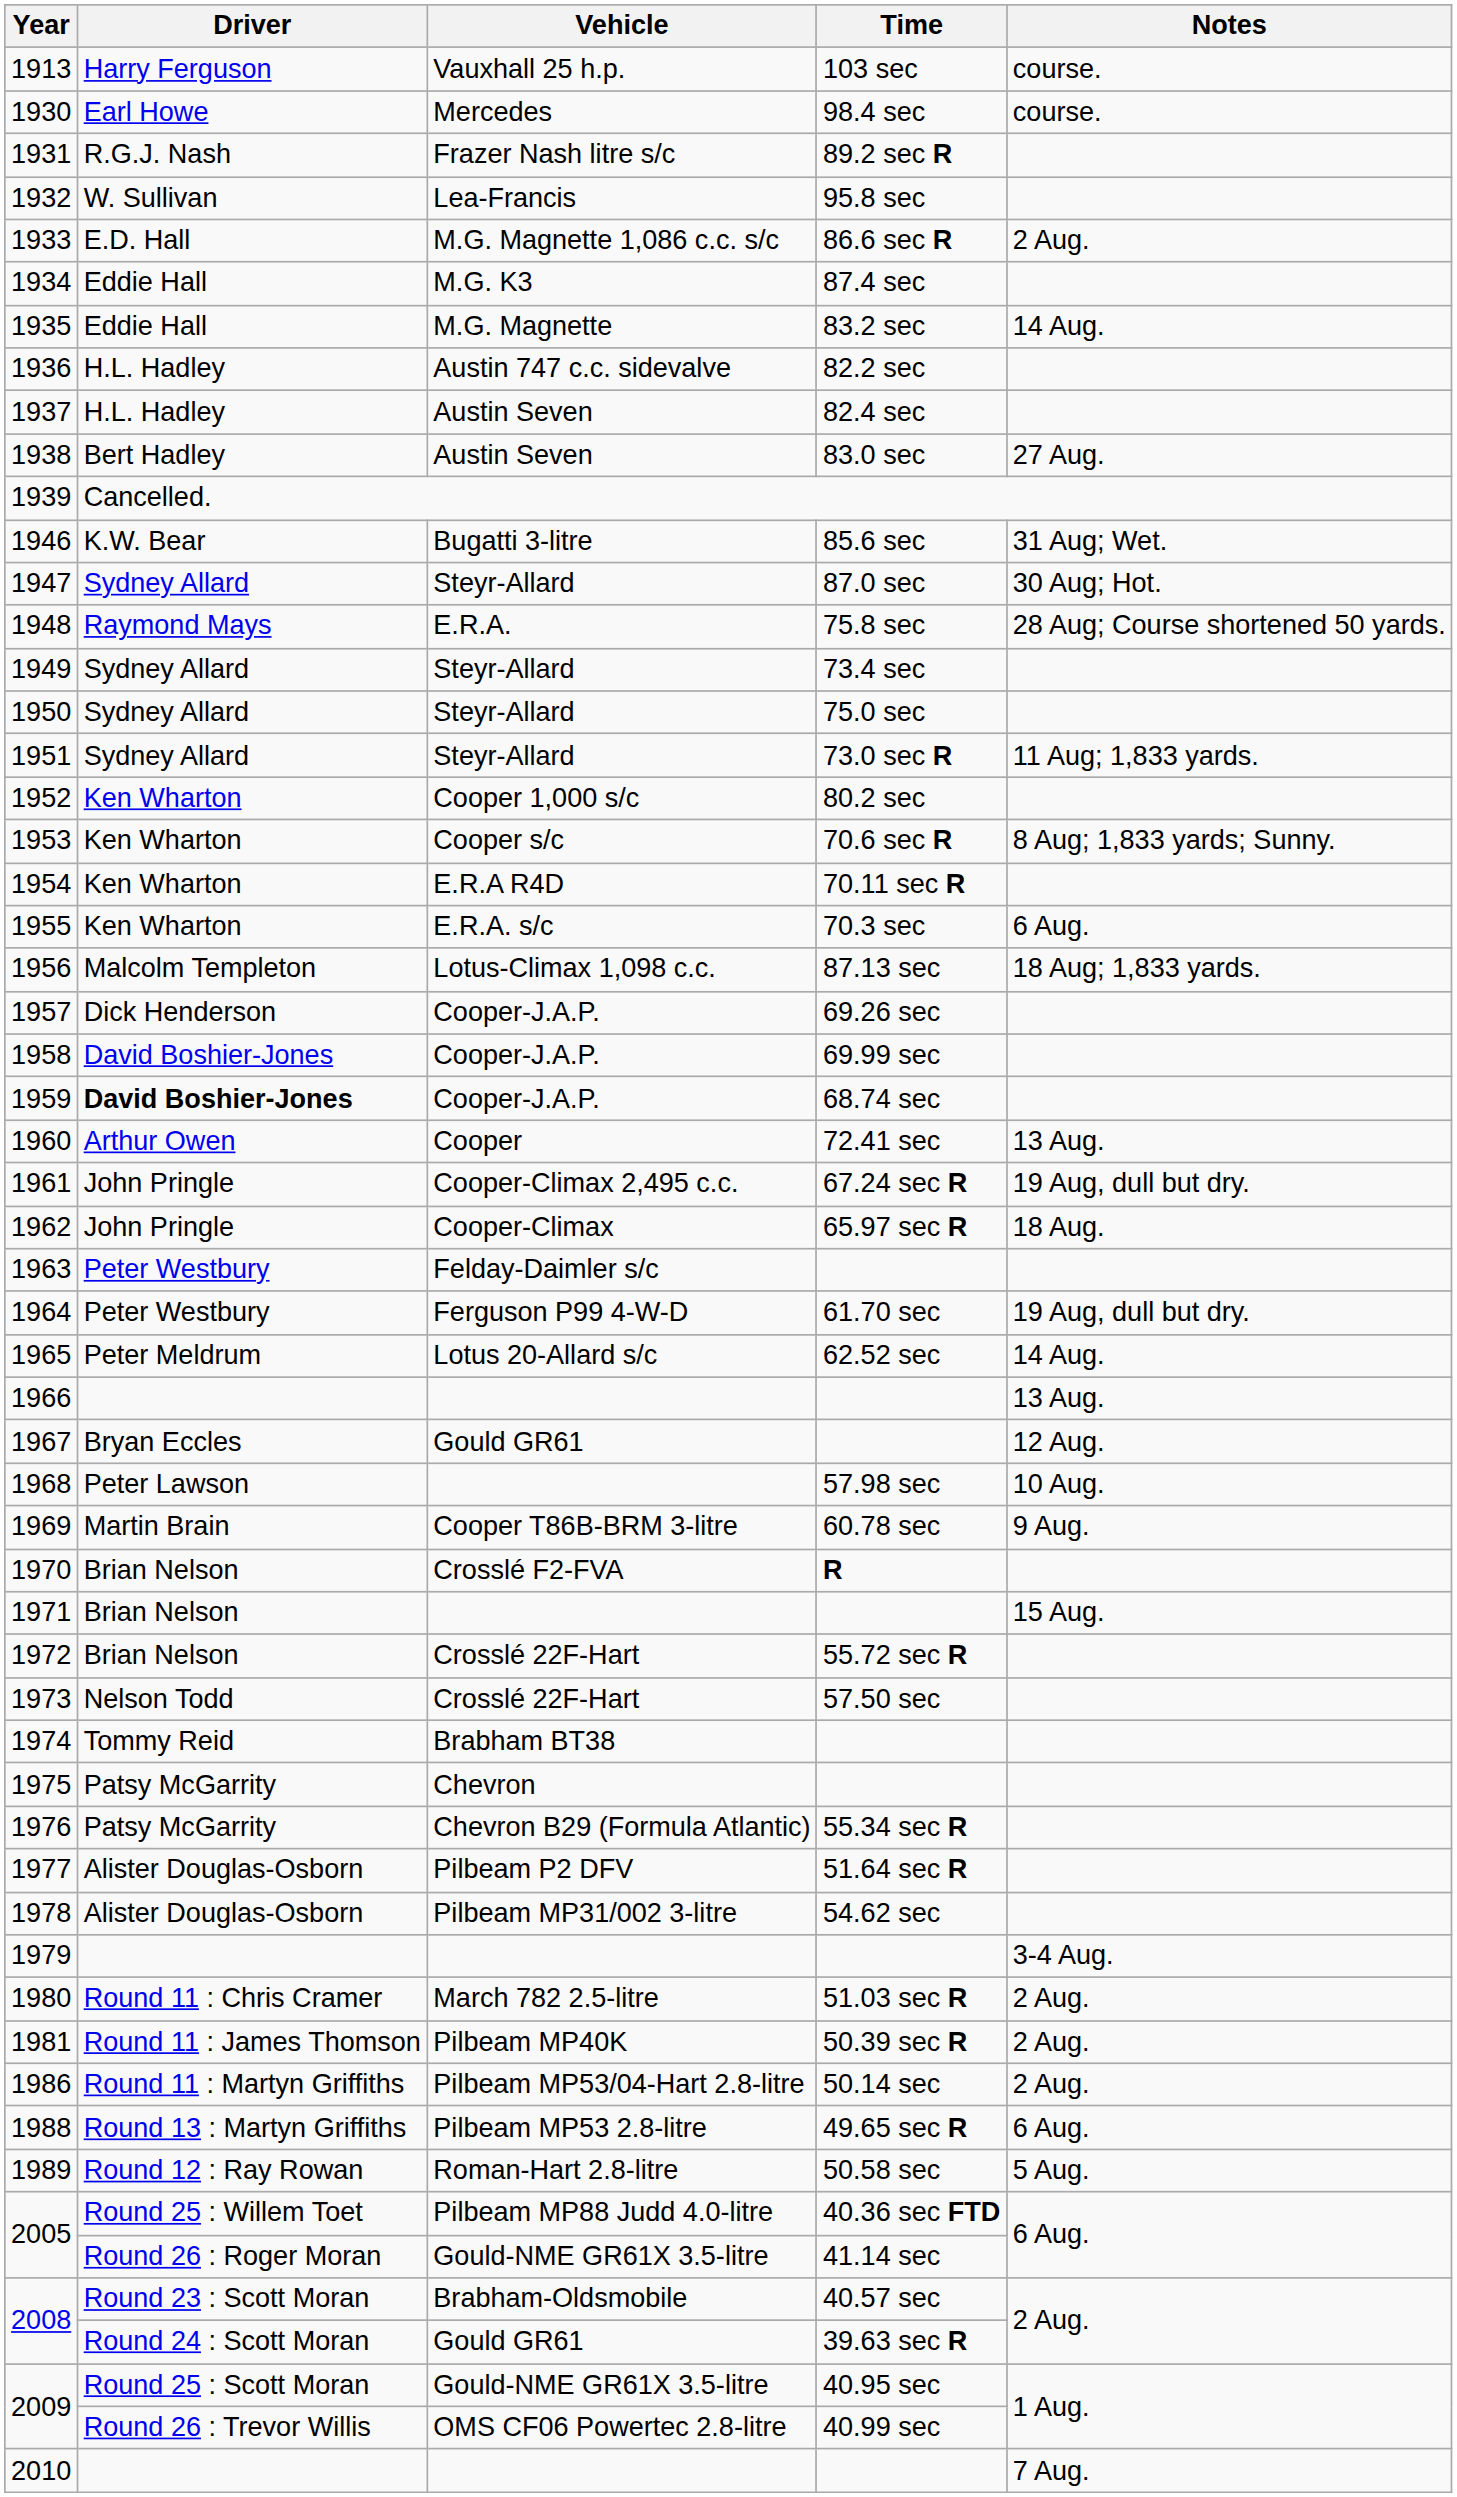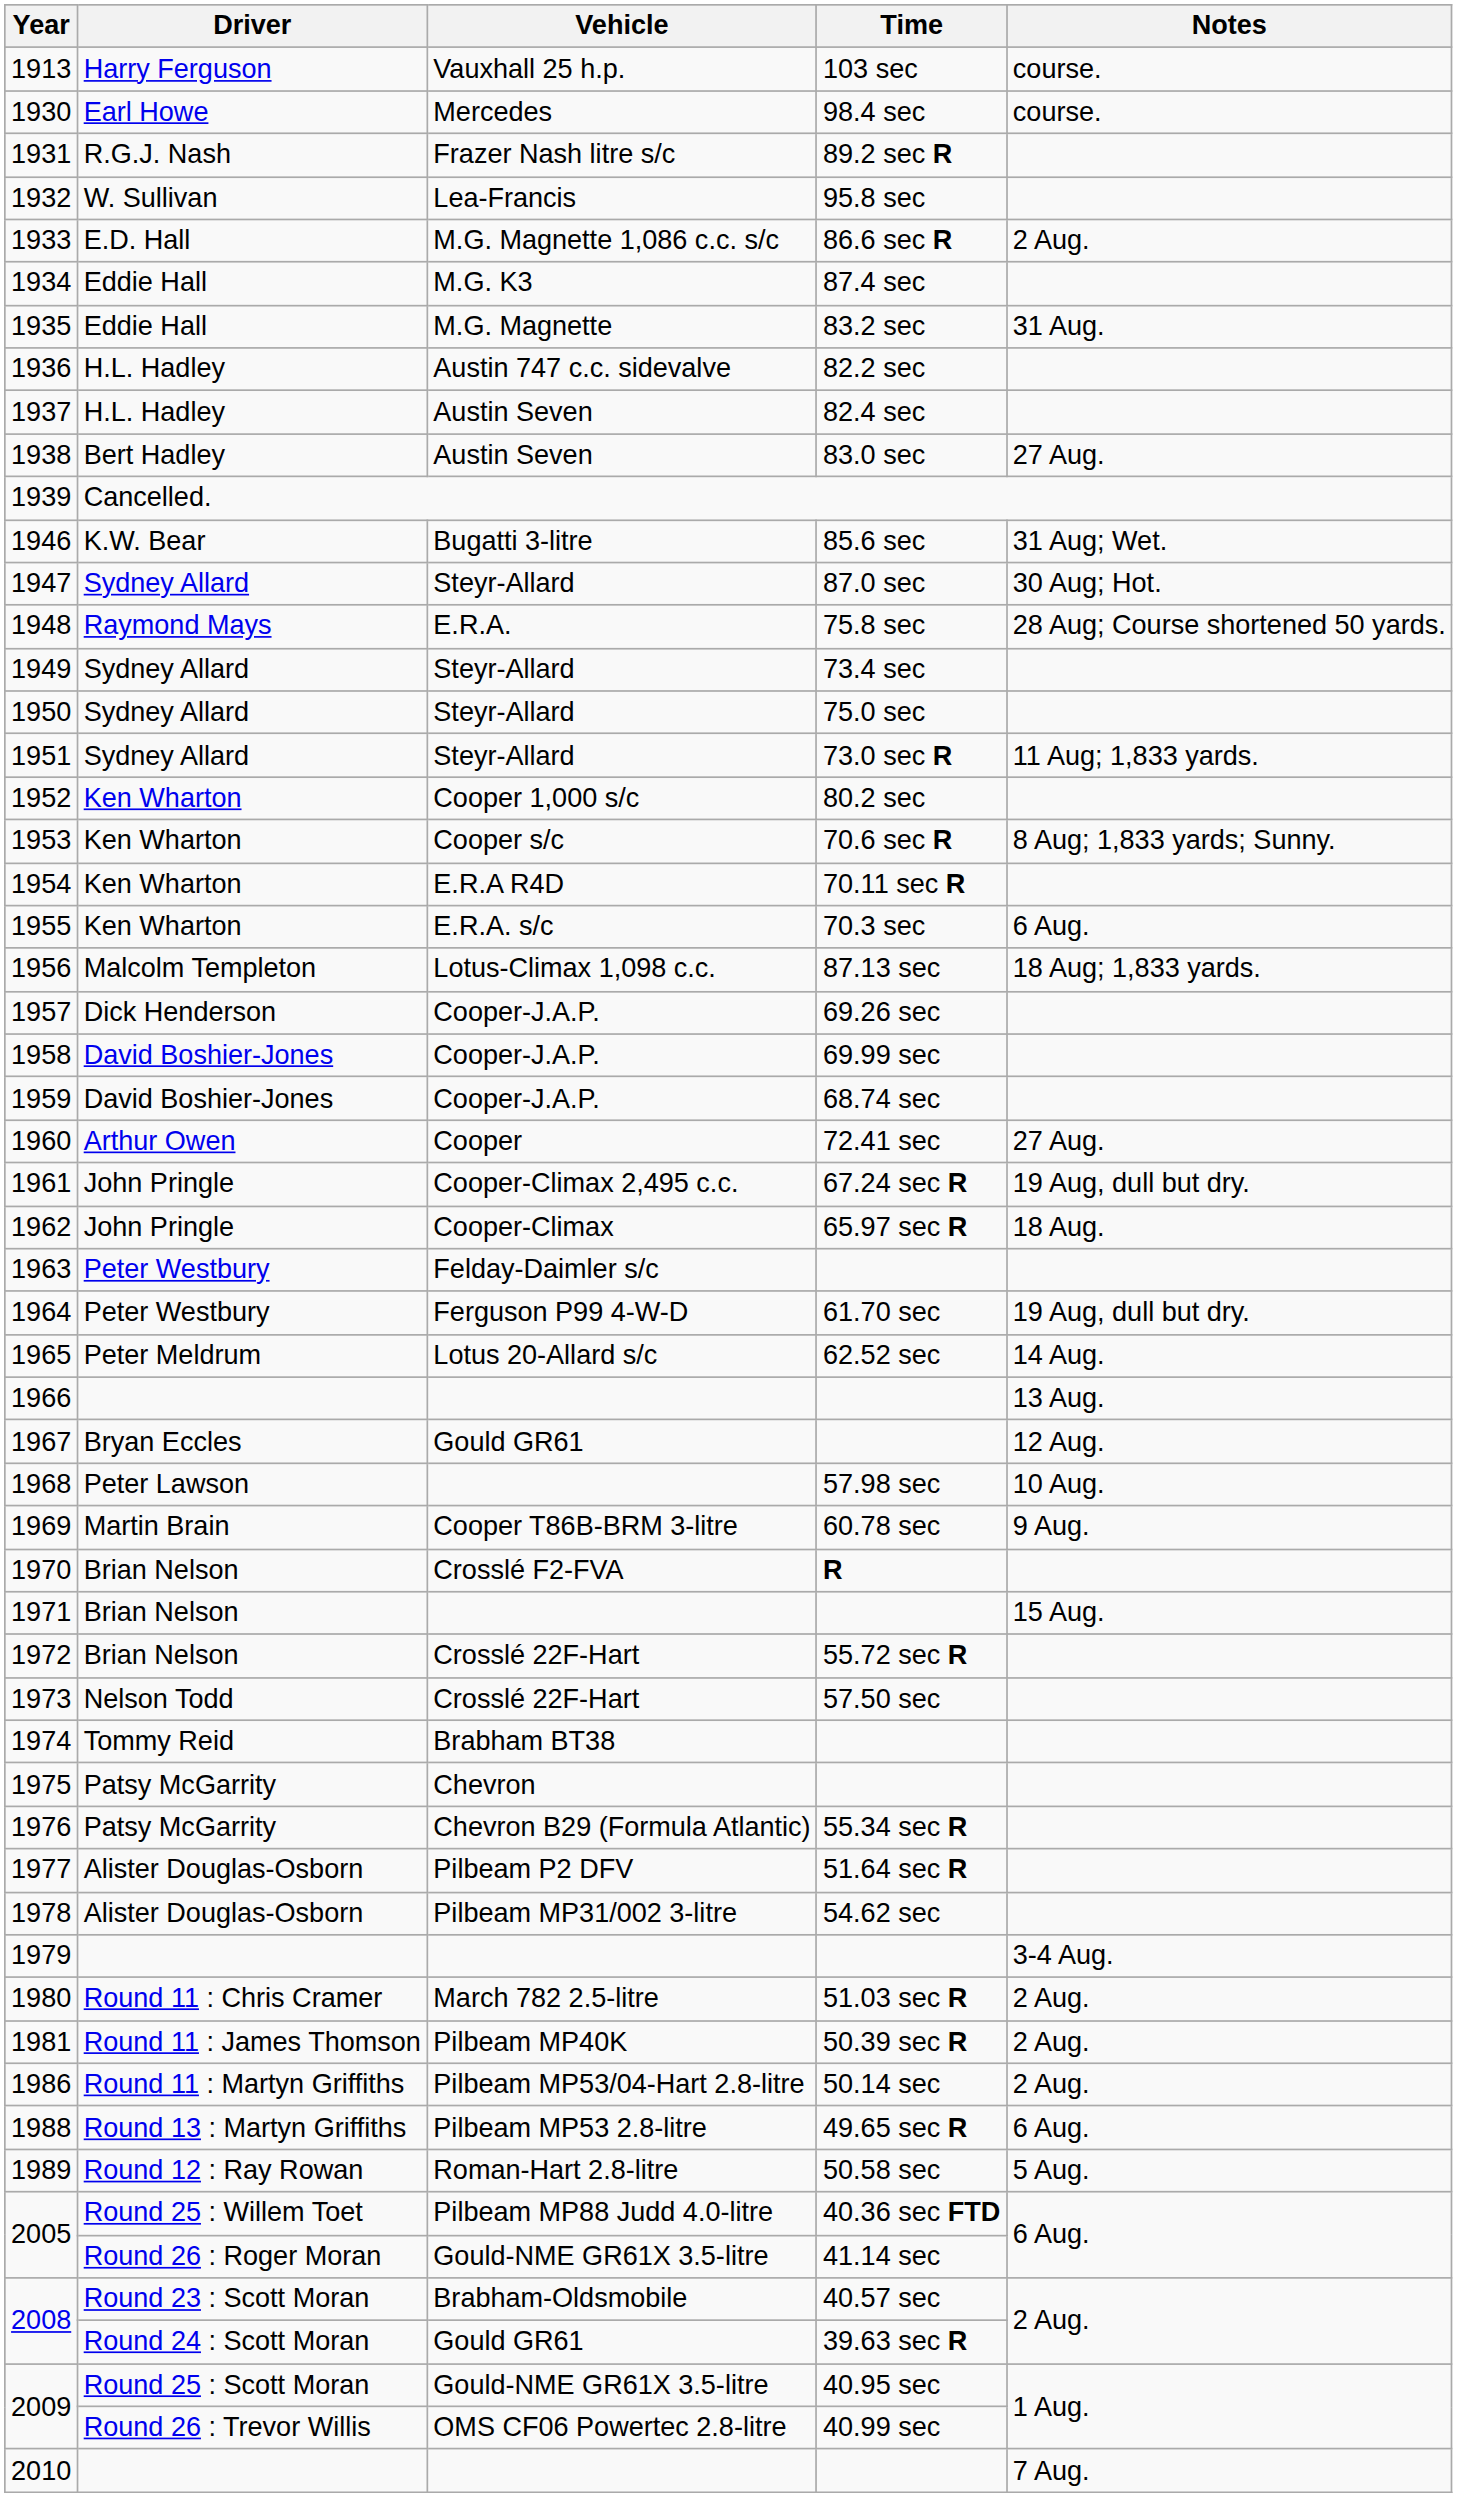1935 | Notes: 14 Aug. -> 31 Aug.
1959 | Driver: bold -> normal
1960 | Notes: 13 Aug. -> 27 Aug.
